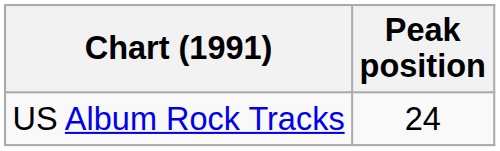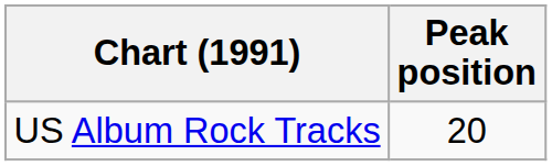US Album Rock Tracks | Peak position: 24 -> 20
